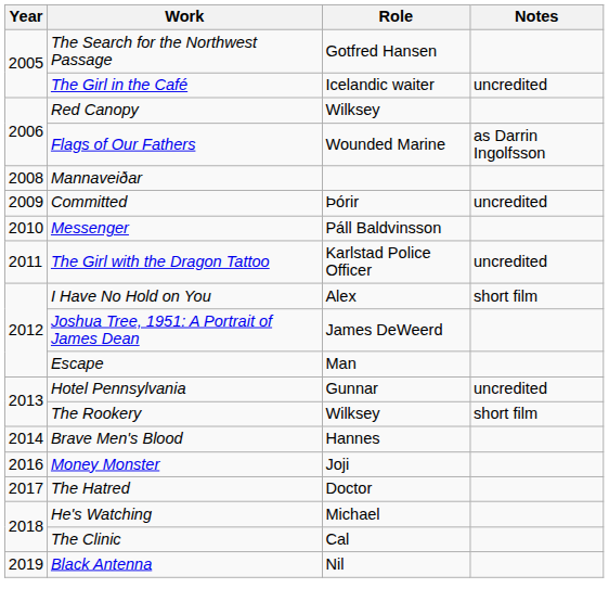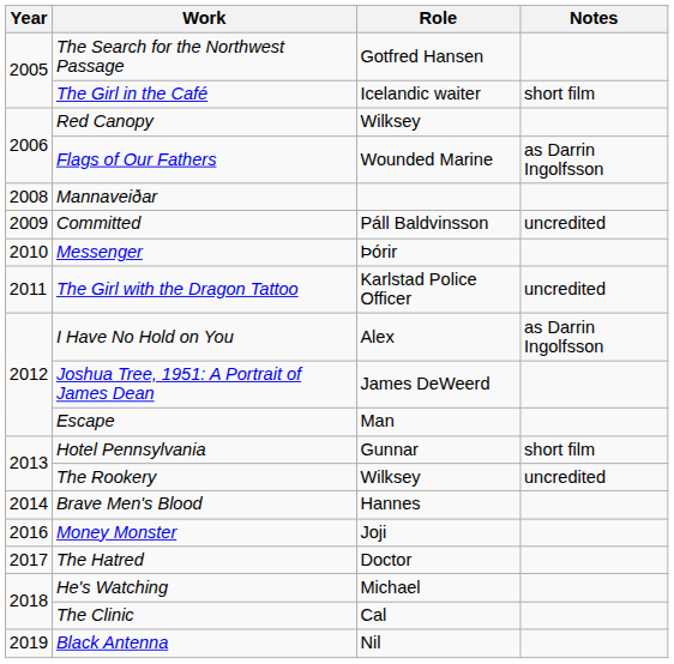The Girl in the Café | Notes: uncredited -> short film
Committed | Role: Þórir -> Páll Baldvinsson
Messenger | Role: Páll Baldvinsson -> Þórir
I Have No Hold on You | Notes: short film -> as Darrin Ingolfsson
Hotel Pennsylvania | Notes: uncredited -> short film
The Rookery | Notes: short film -> uncredited
